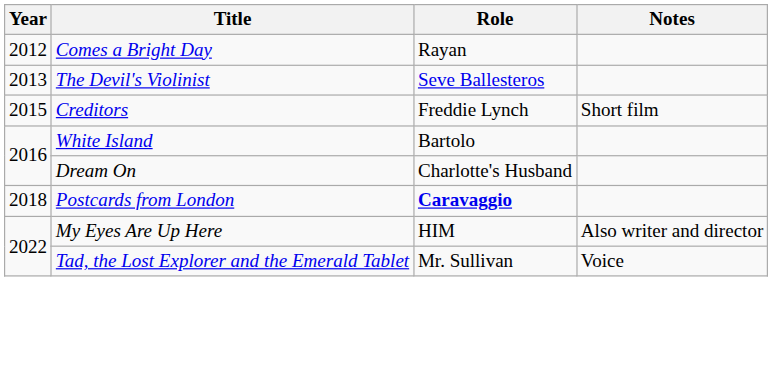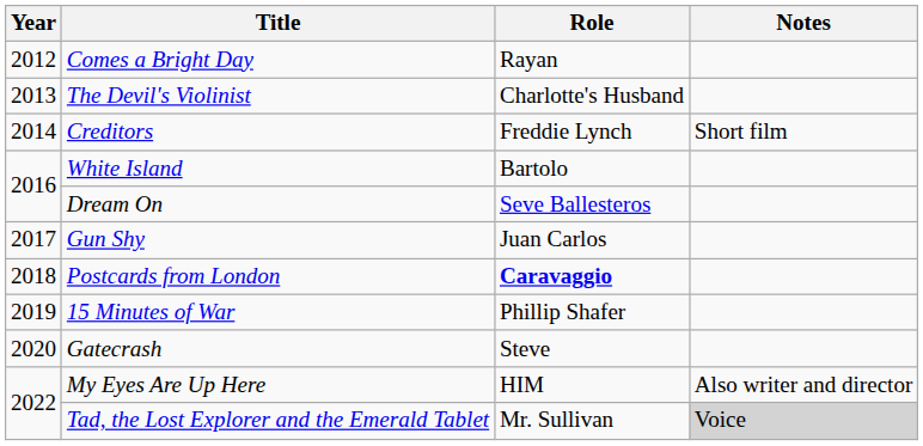The Devil's Violinist | Role: Seve Ballesteros -> Charlotte's Husband
Creditors | Year: 2015 -> 2014
Dream On | Role: Charlotte's Husband -> Seve Ballesteros
+ row: 2017 | Gun Shy | Juan Carlos
+ row: 2019 | 15 Minutes of War | Phillip Shafer
+ row: 2020 | Gatecrash | Steve
Tad, the Lost Explorer and the Emerald Tablet | Notes: no background -> lightgrey background
